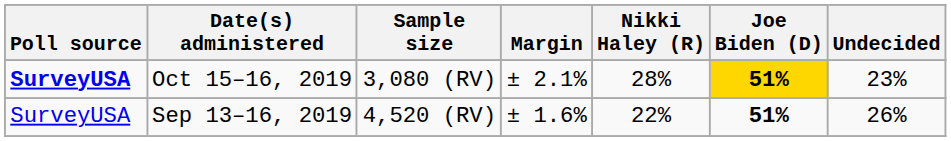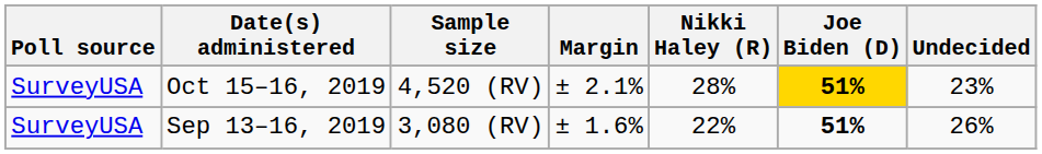Oct 15–16, 2019 | Poll source: bold -> normal
Oct 15–16, 2019 | Sample size: 3,080 (RV) -> 4,520 (RV)
Sep 13–16, 2019 | Sample size: 4,520 (RV) -> 3,080 (RV)
